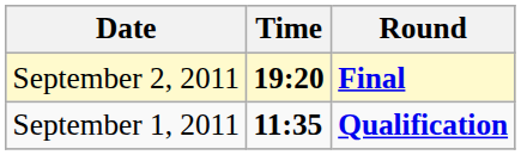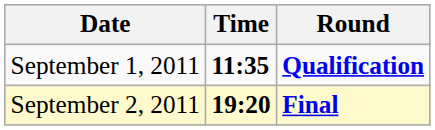rows swapped: September 1, 2011 <-> September 2, 2011
